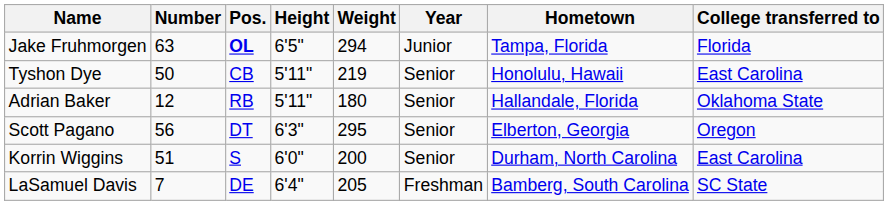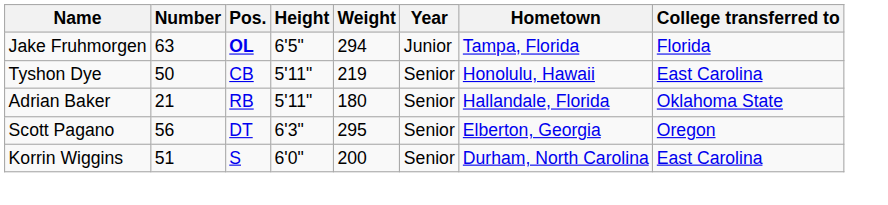Adrian Baker | Number: 12 -> 21
- row: LaSamuel Davis | 7 | DE | 6'4" | 205 | Freshman | Bamberg, South Carolina | SC State
